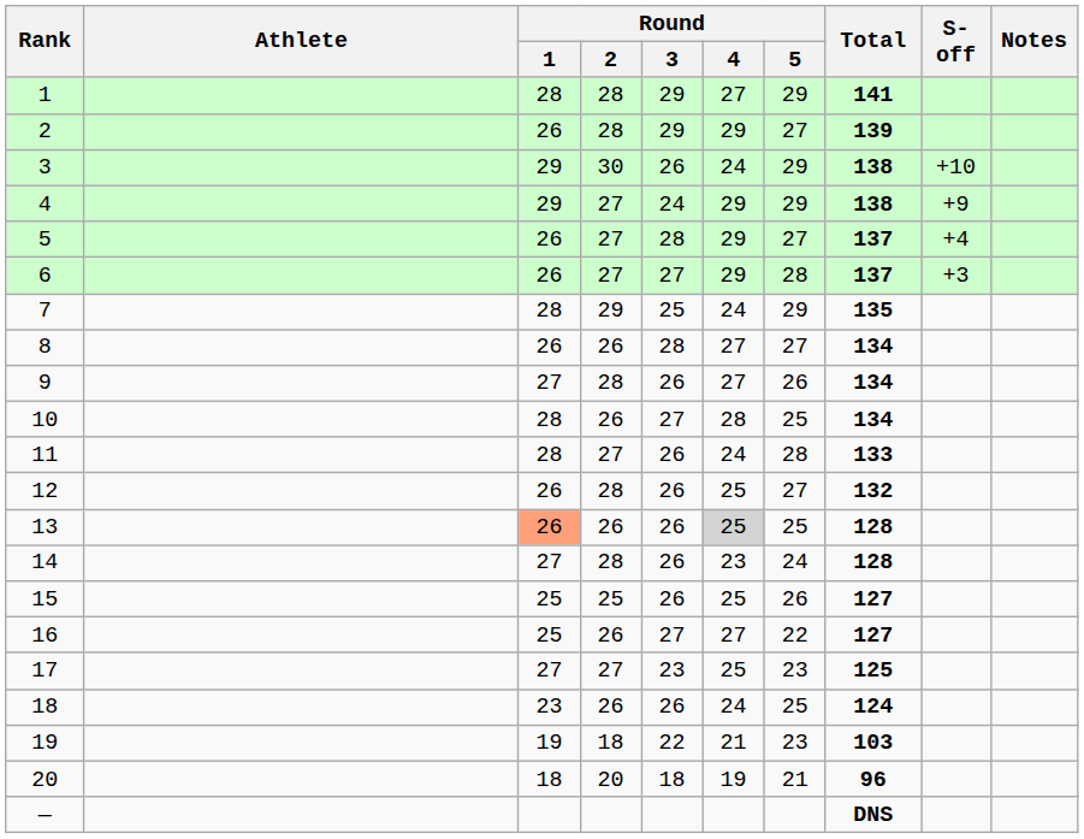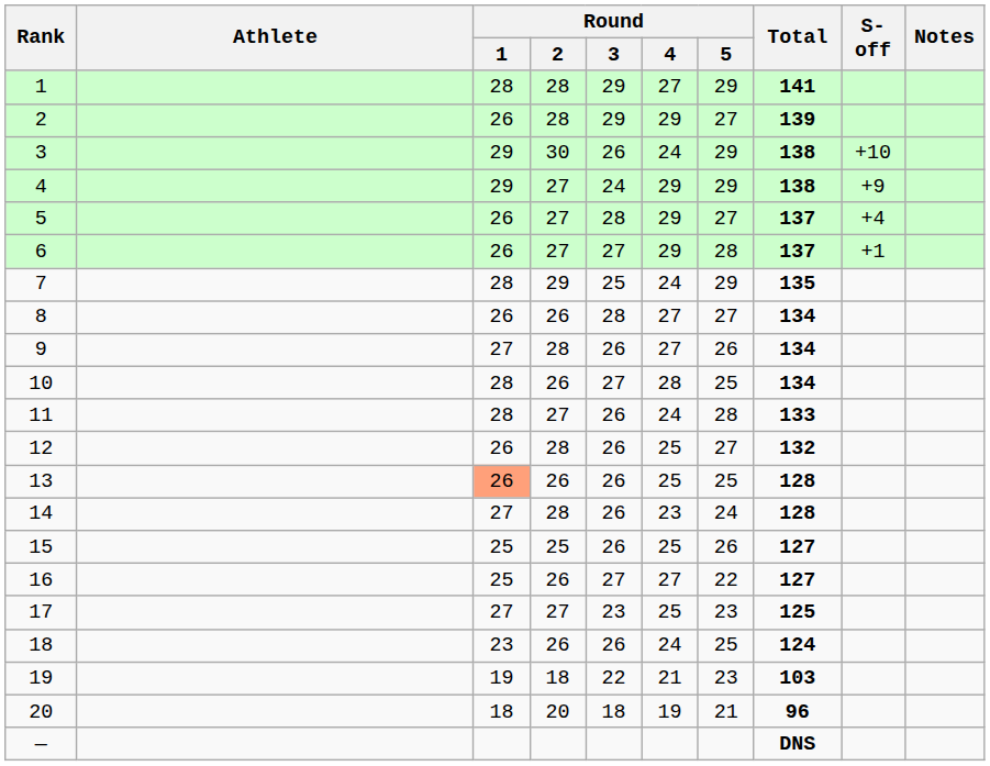6 | S-off: +3 -> +1
13 | Round / 4: lightgrey background -> no background
